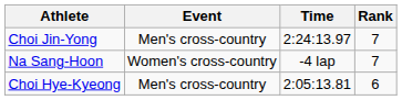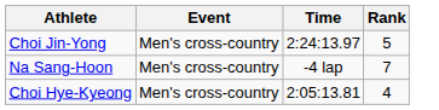Choi Jin-Yong | Rank: 7 -> 5
Na Sang-Hoon | Event: Women's cross-country -> Men's cross-country
Choi Hye-Kyeong | Rank: 6 -> 4
